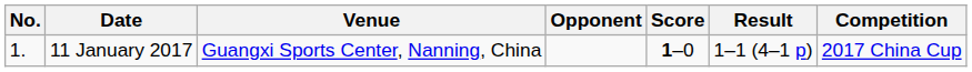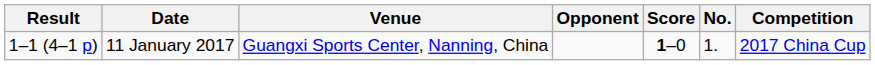columns swapped: No. <-> Result
